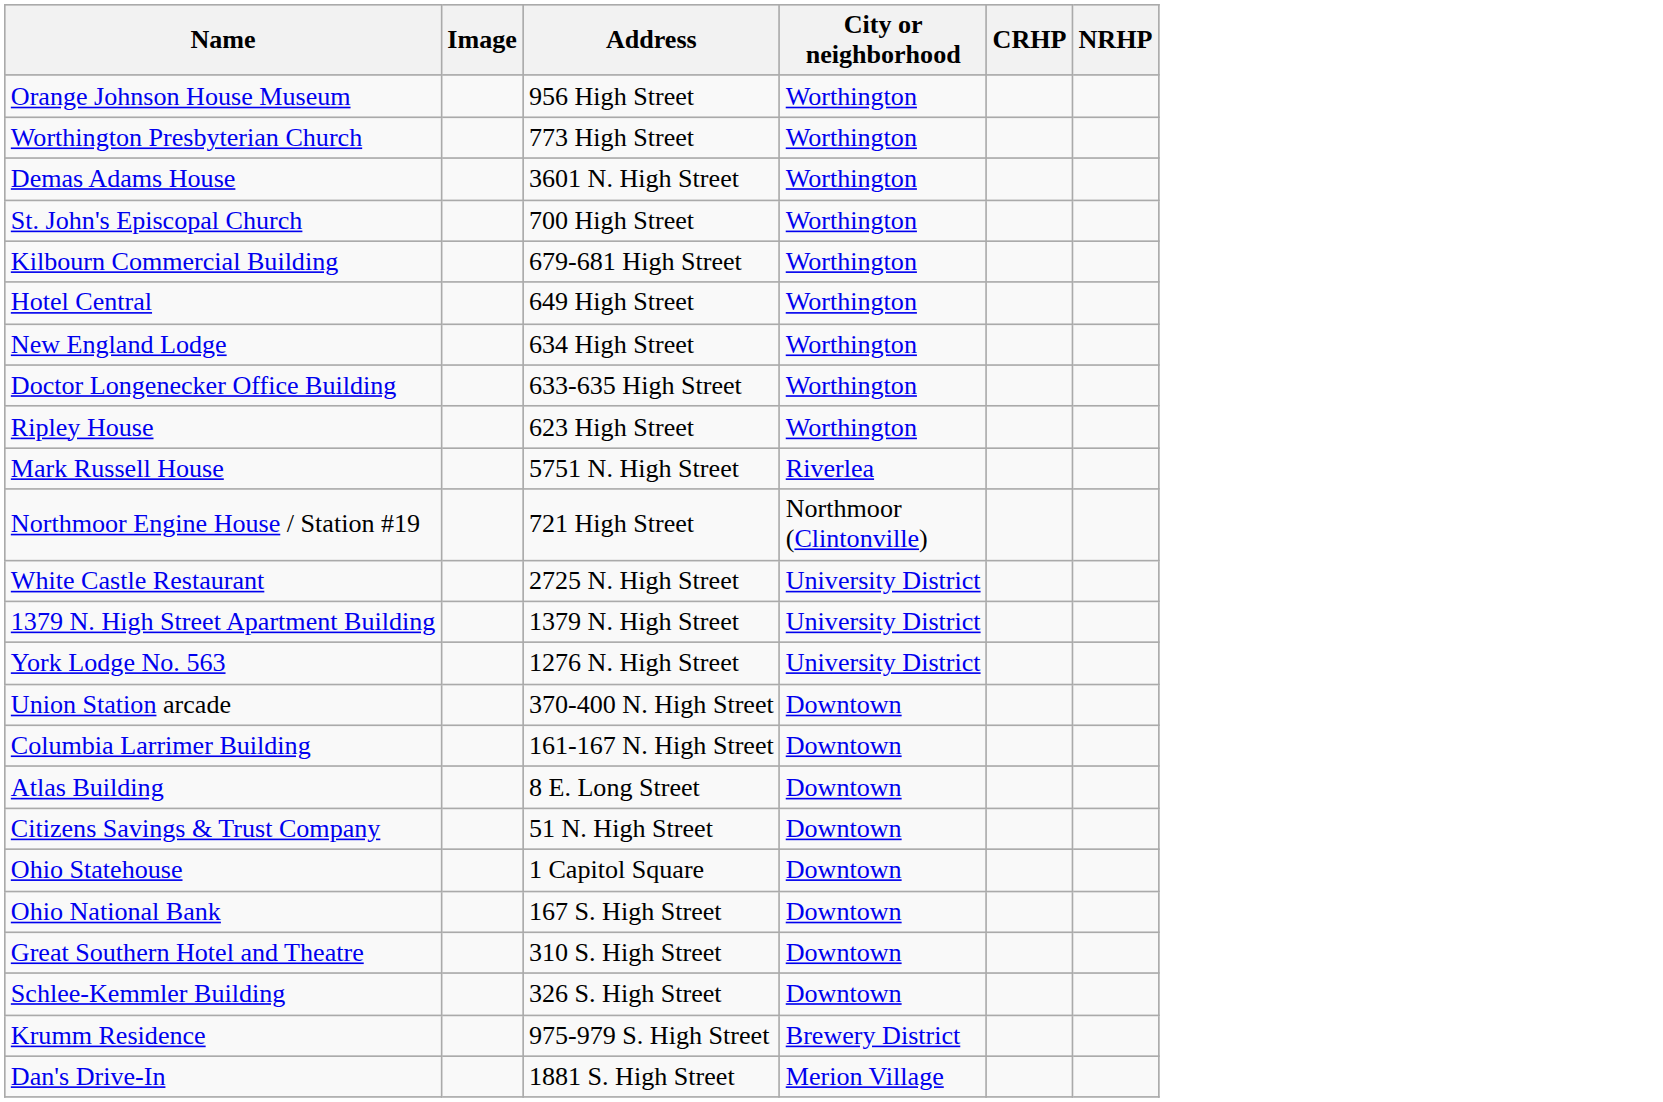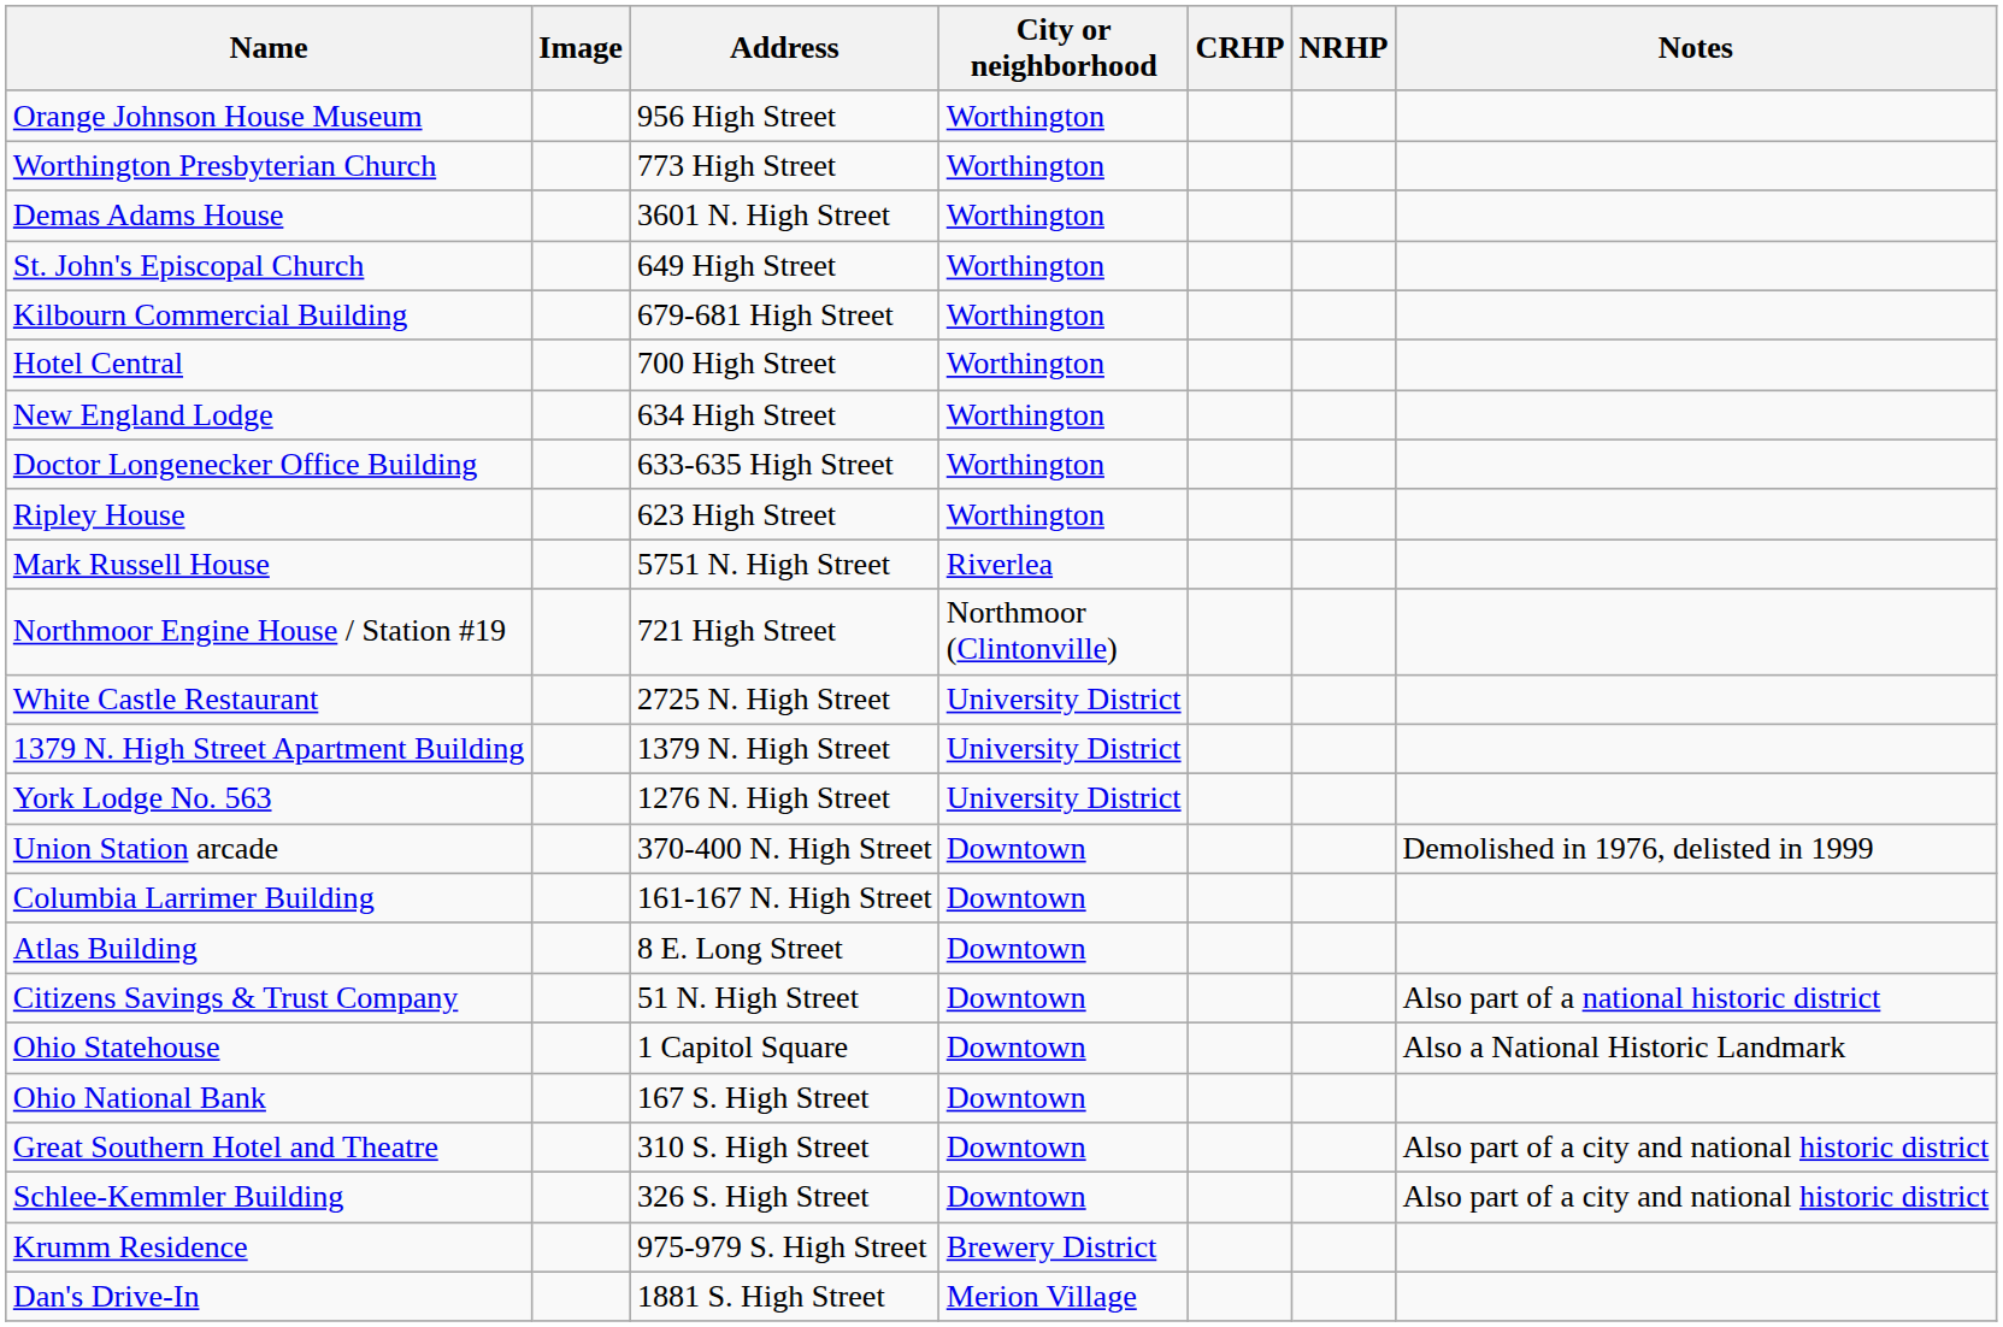+ column: Notes | Demolished in 1976, delisted in 1999 | Also part of a national historic district | Also a National Historic Landmark | Also part of a city and national historic district | Also part of a city and national historic district
St. John's Episcopal Church | Address: 700 High Street -> 649 High Street
Hotel Central | Address: 649 High Street -> 700 High Street
